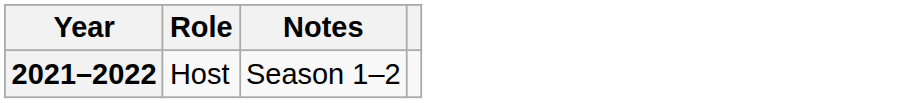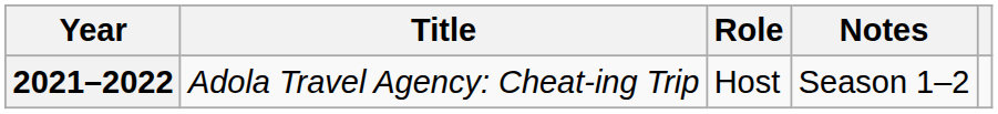+ column: Title | Adola Travel Agency: Cheat-ing Trip
